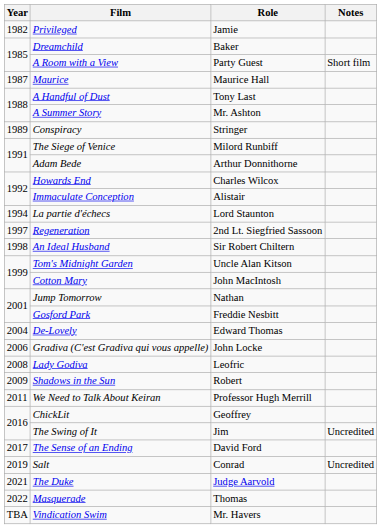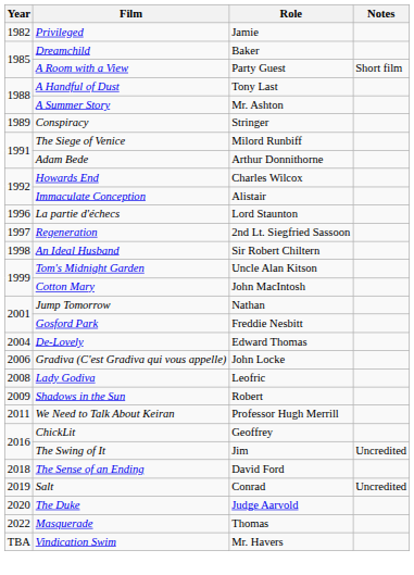- row: 1987 | Maurice | Maurice Hall
La partie d'échecs | Year: 1994 -> 1996
The Sense of an Ending | Year: 2017 -> 2018
The Duke | Year: 2021 -> 2020
